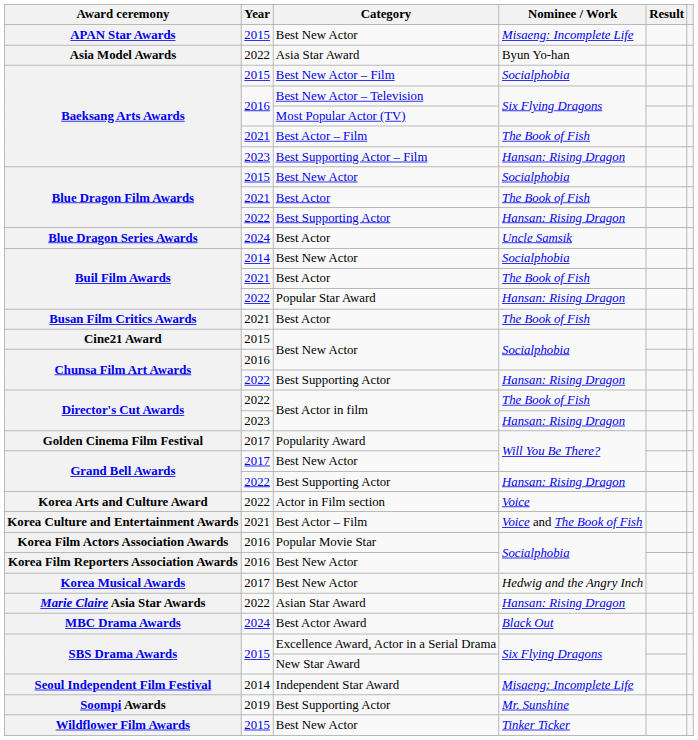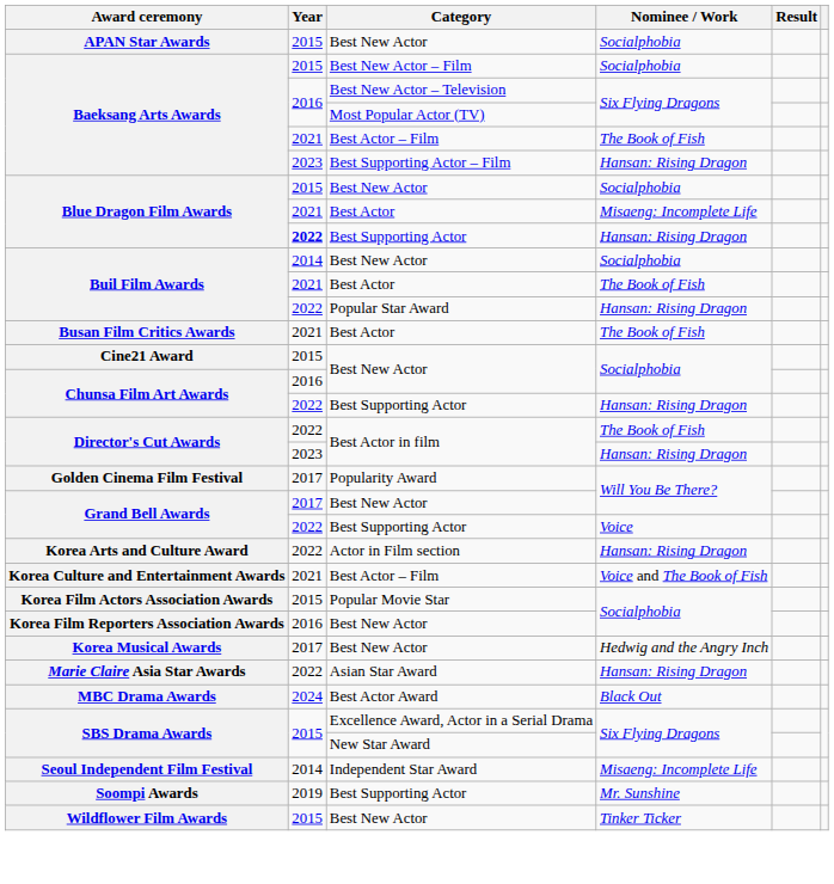APAN Star Awards | Nominee / Work: Misaeng: Incomplete Life -> Socialphobia
- row: Asia Model Awards | 2022 | Asia Star Award | Byun Yo-han
Blue Dragon Film Awards / Best Actor | Nominee / Work: The Book of Fish -> Misaeng: Incomplete Life
Blue Dragon Film Awards / Best Supporting Actor | Year: normal -> bold
- row: Blue Dragon Series Awards | 2024 | Best Actor | Uncle Samsik
Grand Bell Awards / Best Supporting Actor | Nominee / Work: Hansan: Rising Dragon -> Voice
Korea Arts and Culture Award | Nominee / Work: Voice -> Hansan: Rising Dragon
Korea Film Actors Association Awards | Year: 2016 -> 2015
